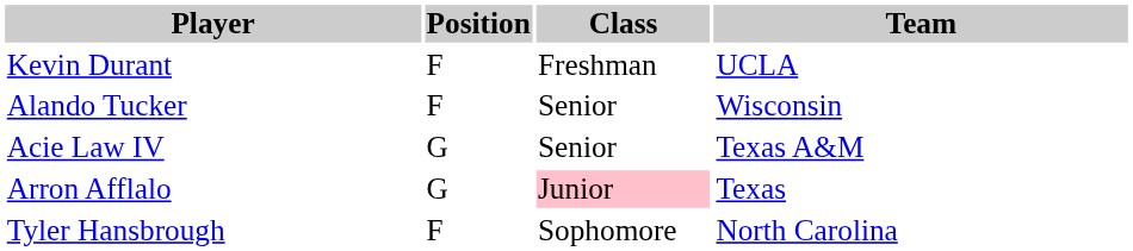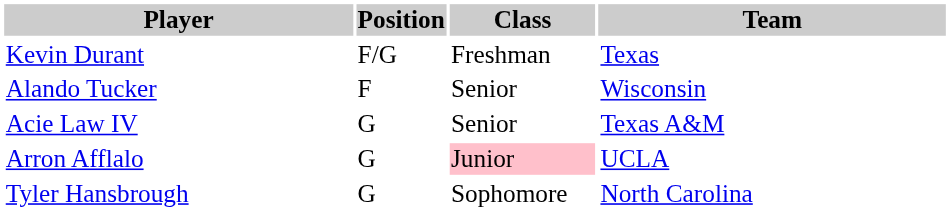Kevin Durant | Position: F -> F/G
Kevin Durant | Team: UCLA -> Texas
Arron Afflalo | Team: Texas -> UCLA
Tyler Hansbrough | Position: F -> G
